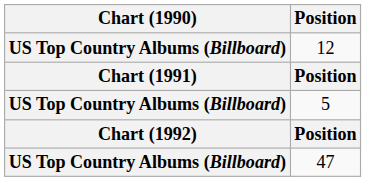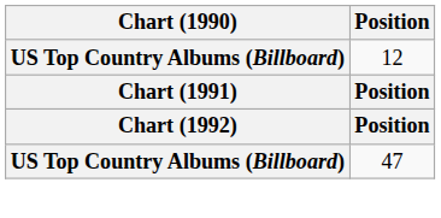- row: US Top Country Albums (Billboard) | 5
